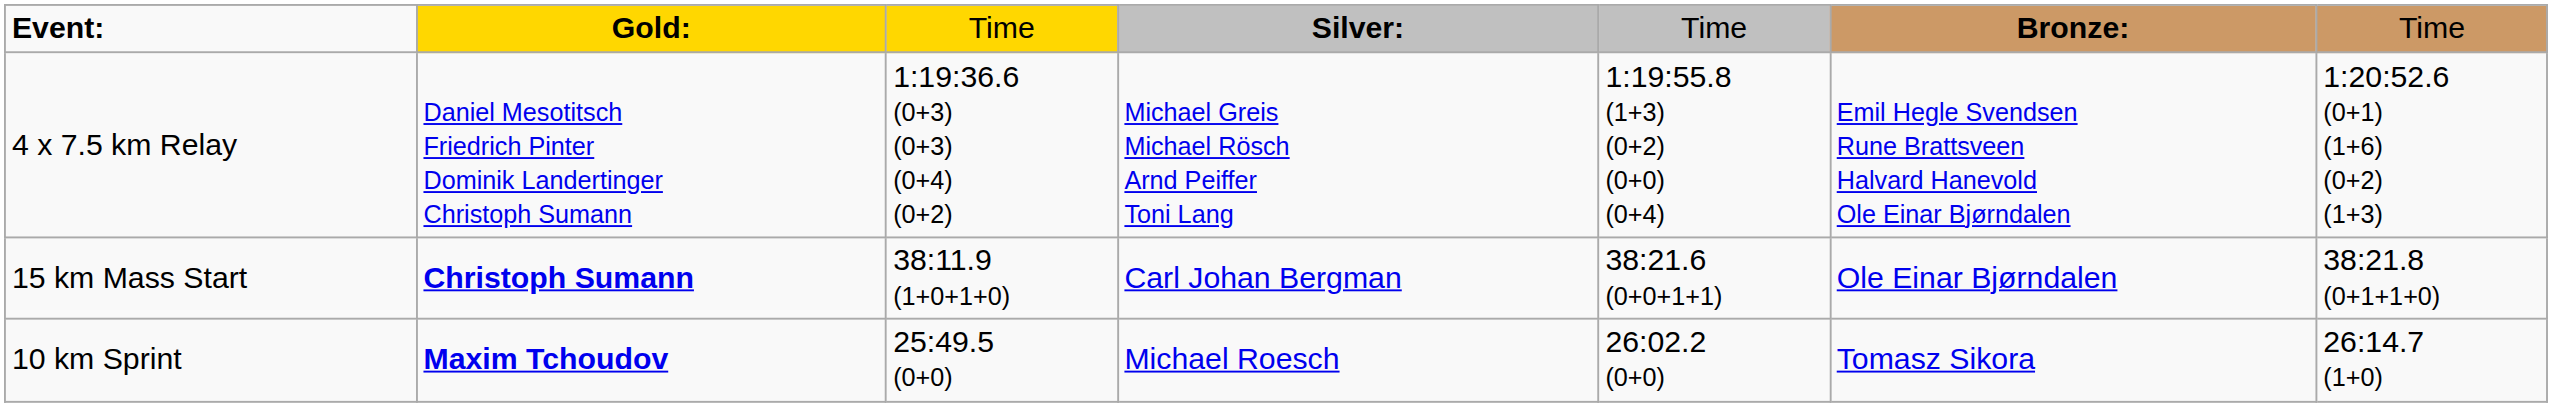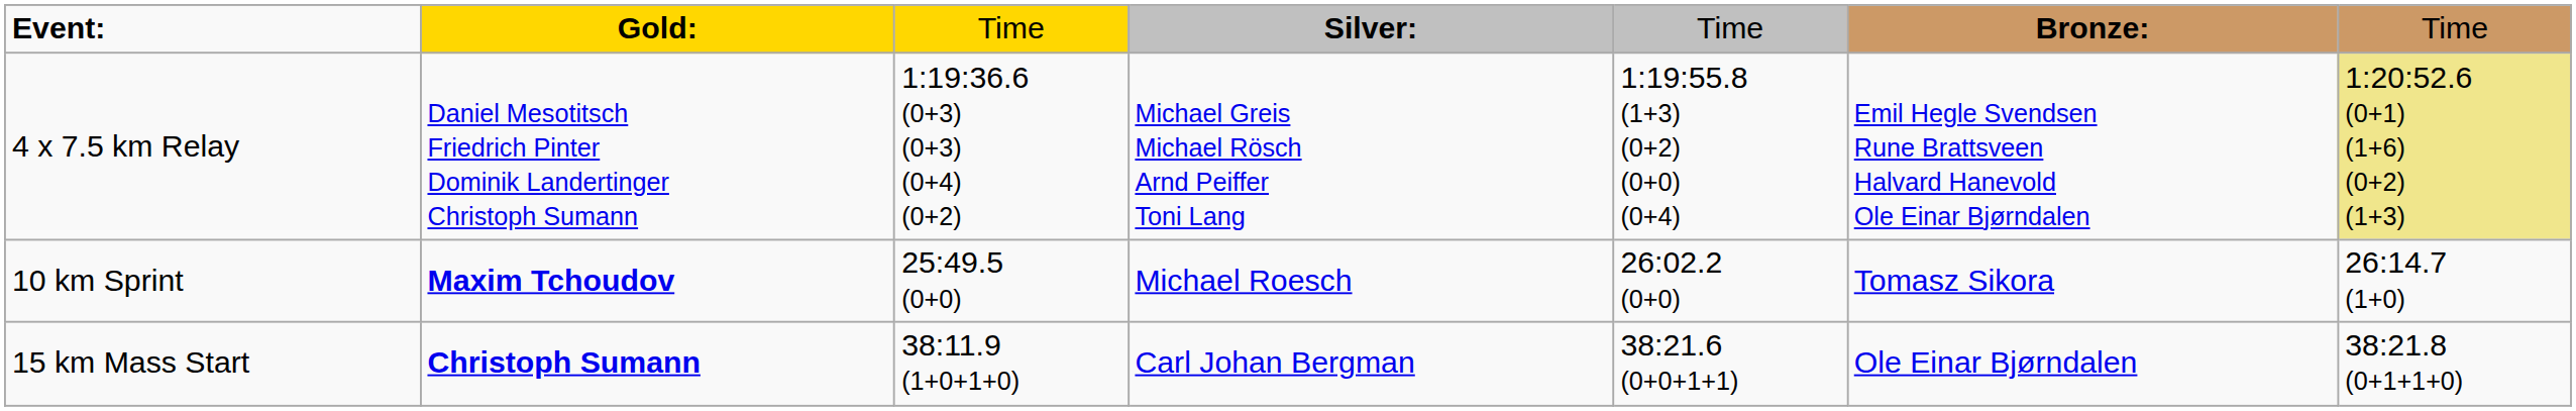4 x 7.5 km Relay | column 7: no background -> khaki background
rows swapped: 10 km Sprint <-> 15 km Mass Start
